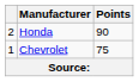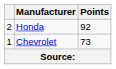Honda | Points: 90 -> 92
Chevrolet | Points: 75 -> 73
